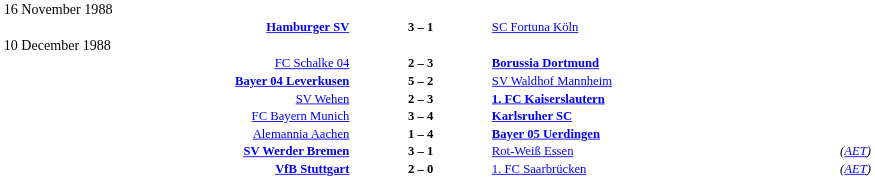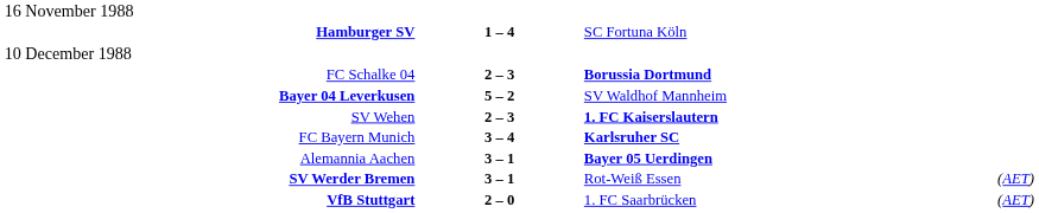Hamburger SV | column 2: 3 – 1 -> 1 – 4
Alemannia Aachen | column 2: 1 – 4 -> 3 – 1
